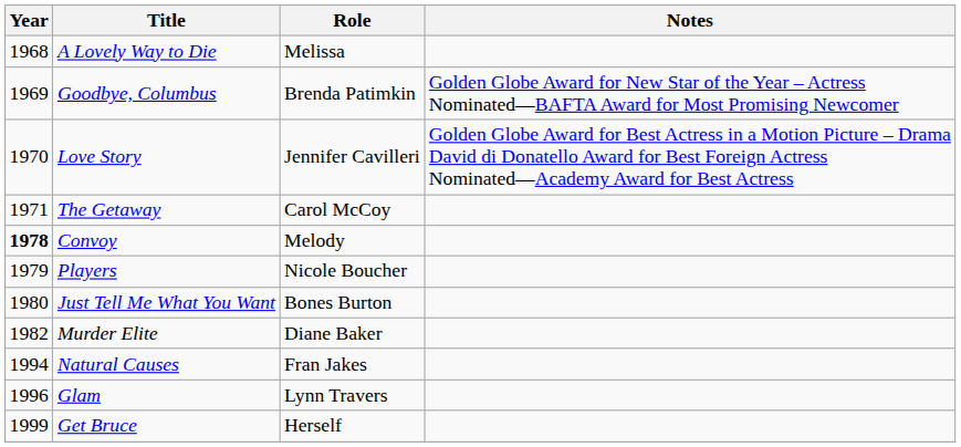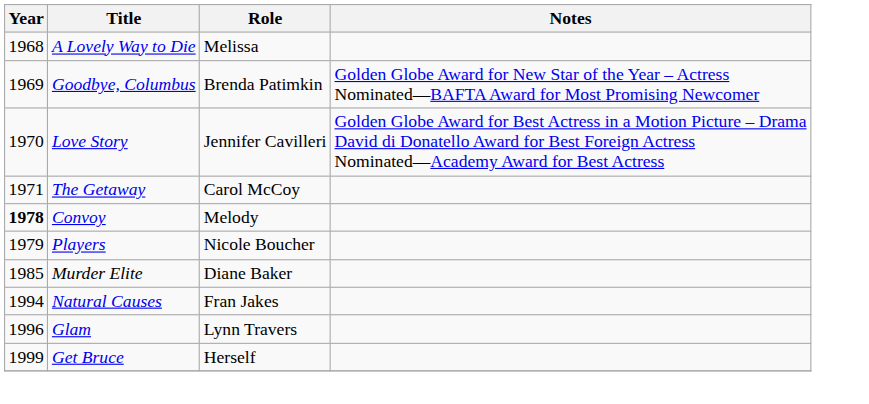- row: 1980 | Just Tell Me What You Want | Bones Burton
Murder Elite | Year: 1982 -> 1985
